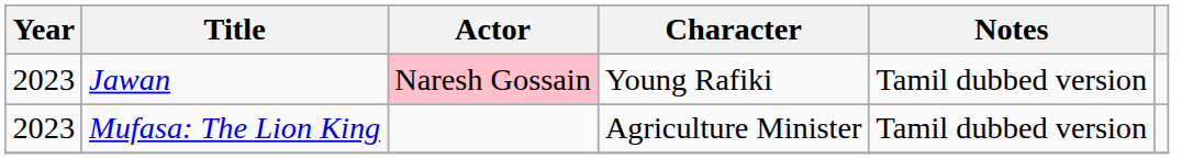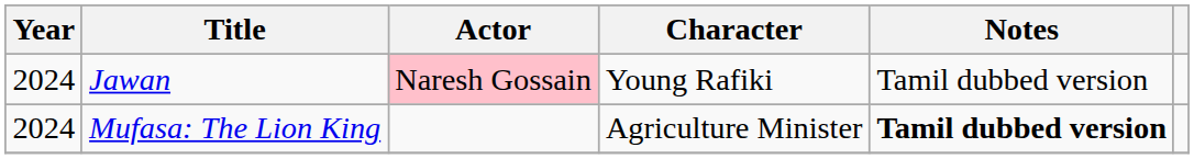Jawan | Year: 2023 -> 2024
Mufasa: The Lion King | Year: 2023 -> 2024
Mufasa: The Lion King | Notes: normal -> bold
